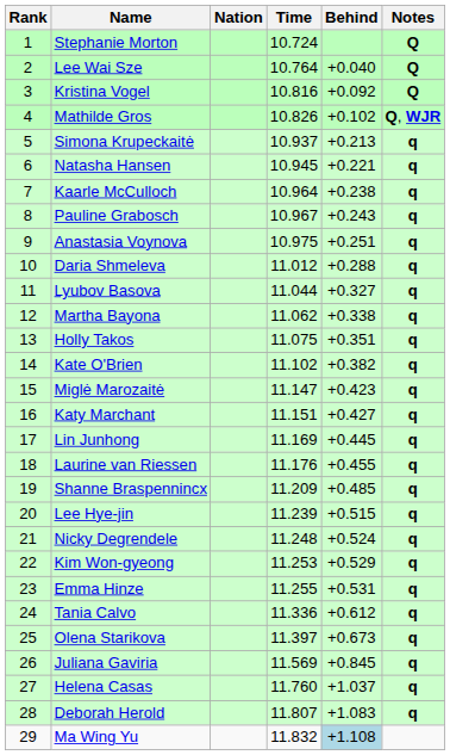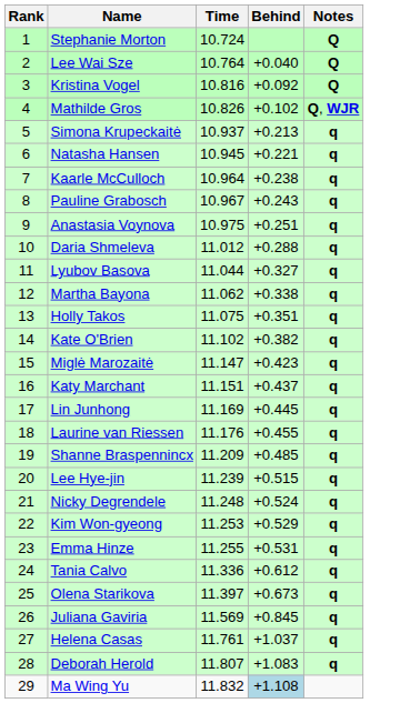- column: Nation
Katy Marchant | Behind: +0.427 -> +0.437
Helena Casas | Time: 11.760 -> 11.761
